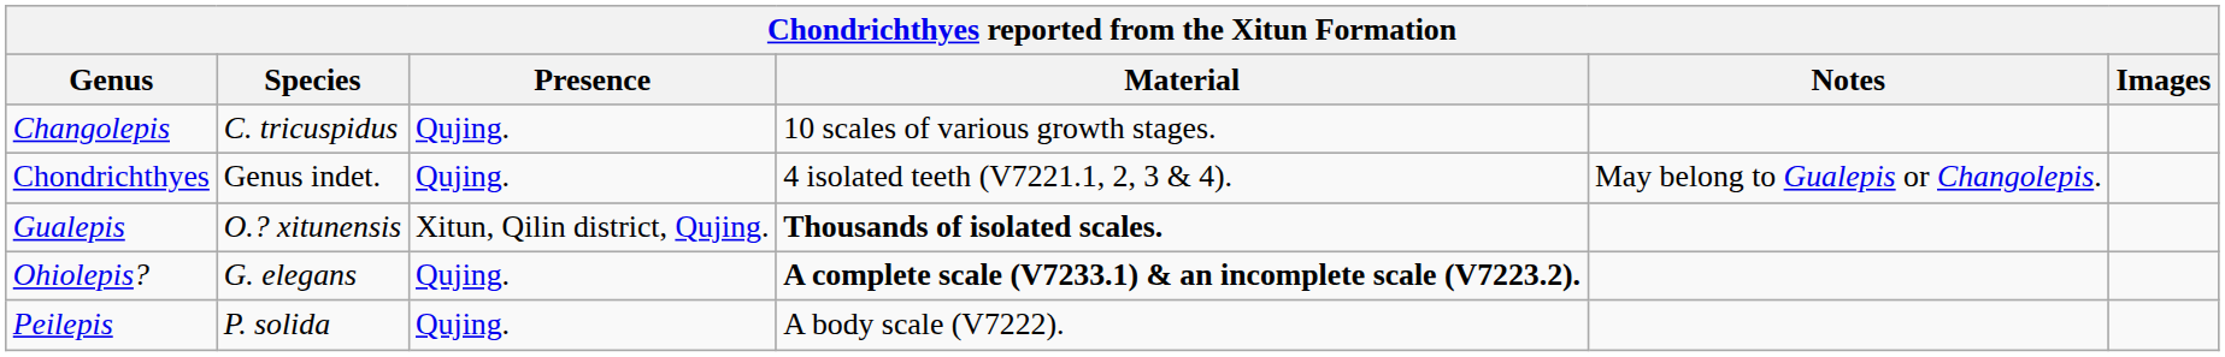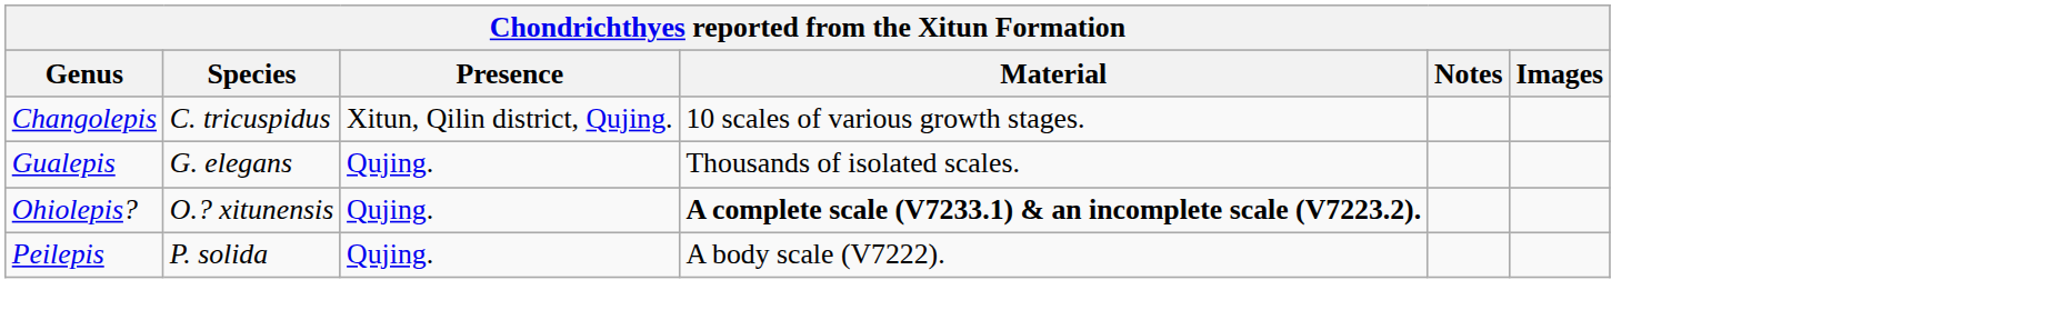Changolepis | Presence: Qujing. -> Xitun, Qilin district, Qujing.
- row: Chondrichthyes | Genus indet. | Qujing. | 4 isolated teeth (V7221.1, 2, 3 & 4). | May belong to Gualepis or Changolepis.
Gualepis | Species: O.? xitunensis -> G. elegans
Gualepis | Presence: Xitun, Qilin district, Qujing. -> Qujing.
Gualepis | Material: bold -> normal
Ohiolepis? | Species: G. elegans -> O.? xitunensis
